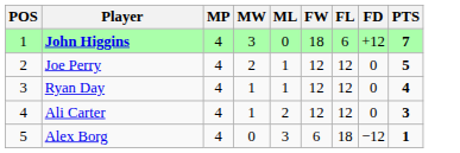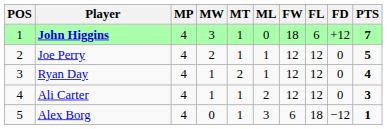+ column: MT | 1 | 1 | 2 | 1 | 1
